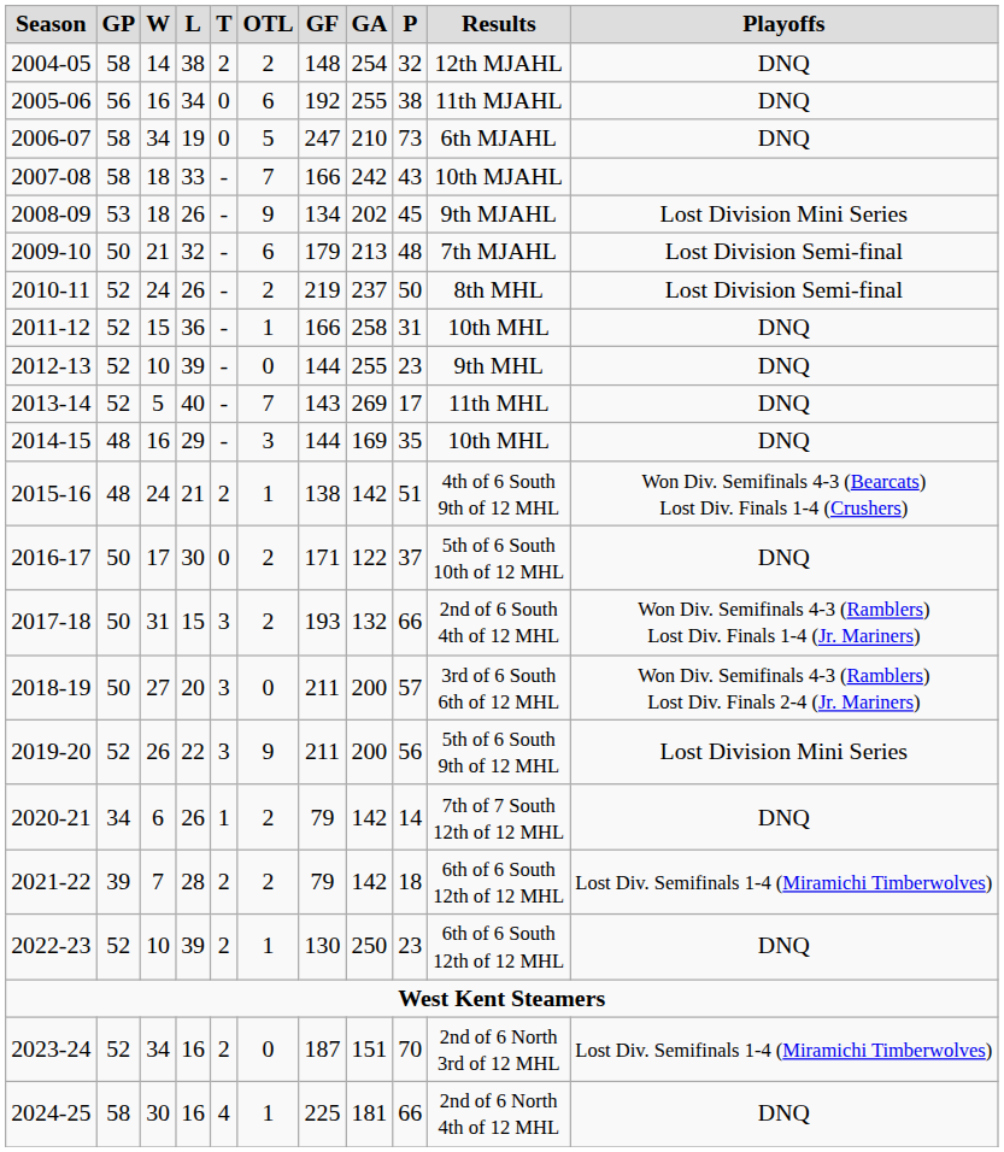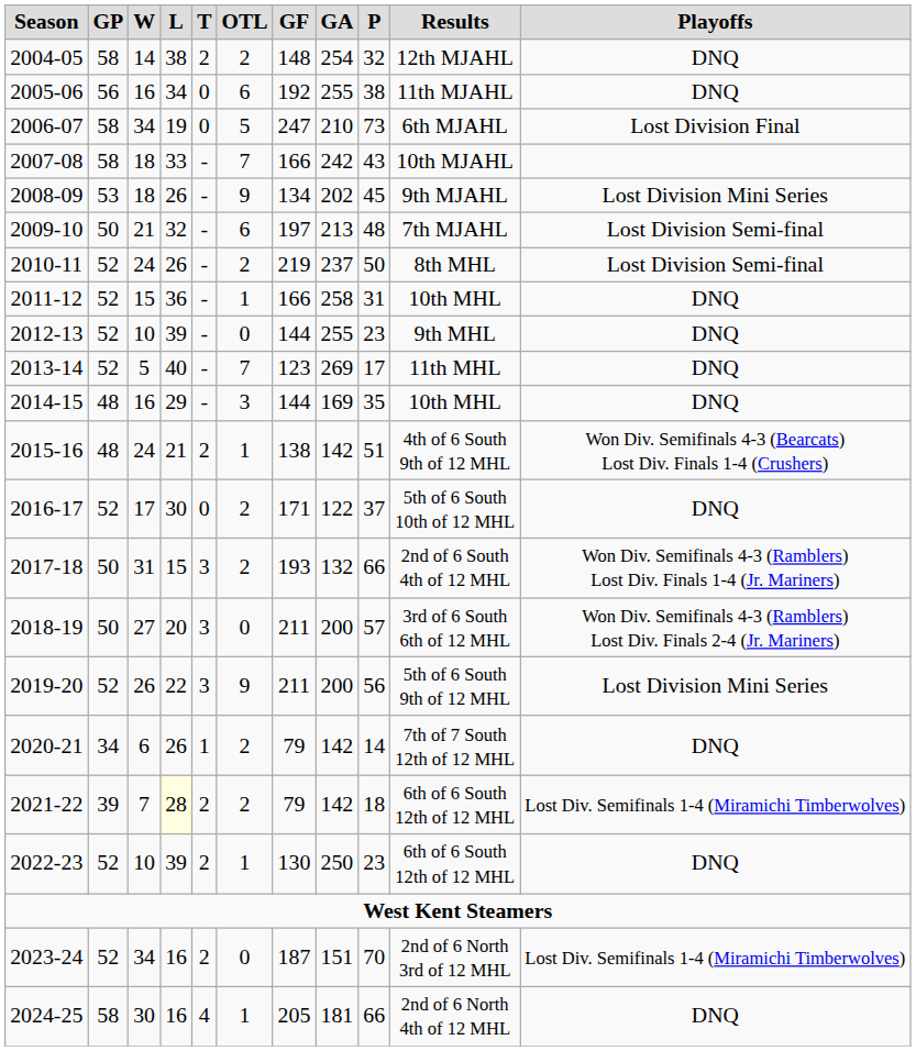2006-07 | Playoffs: DNQ -> Lost Division Final
2009-10 | GF: 179 -> 197
2013-14 | GF: 143 -> 123
2016-17 | GP: 50 -> 52
2021-22 | L: no background -> lightyellow background
2024-25 | GF: 225 -> 205
